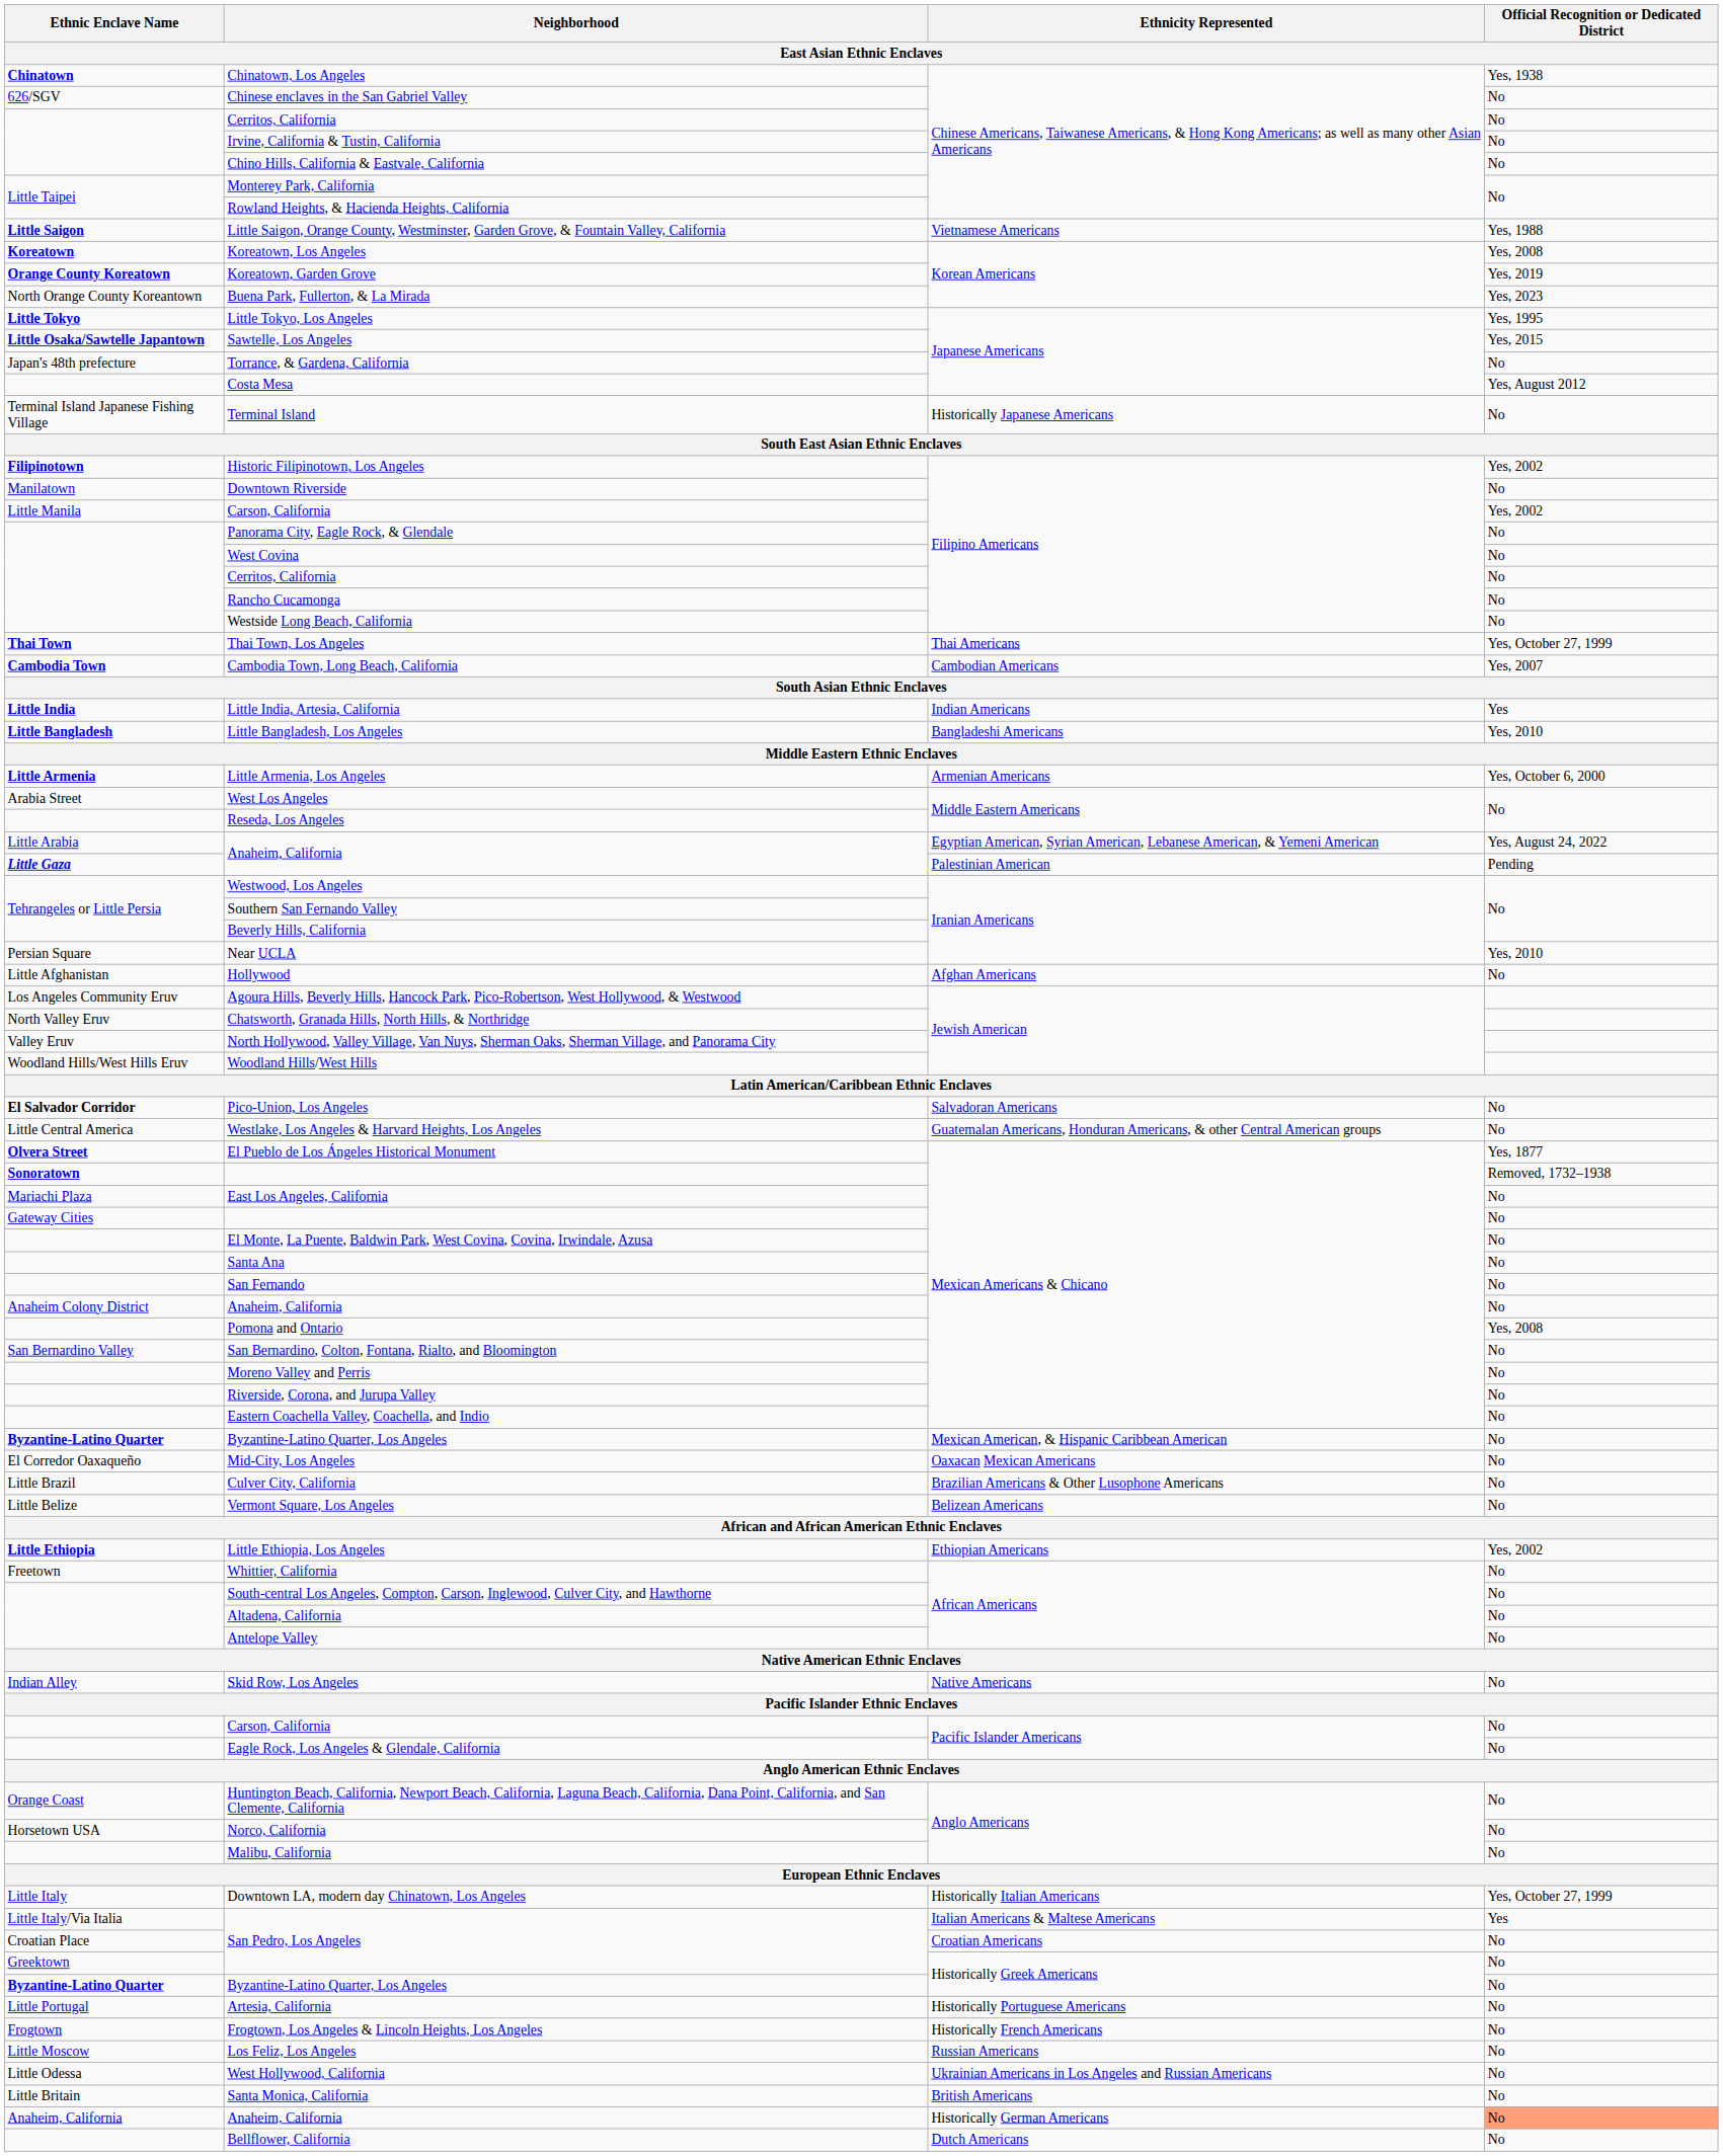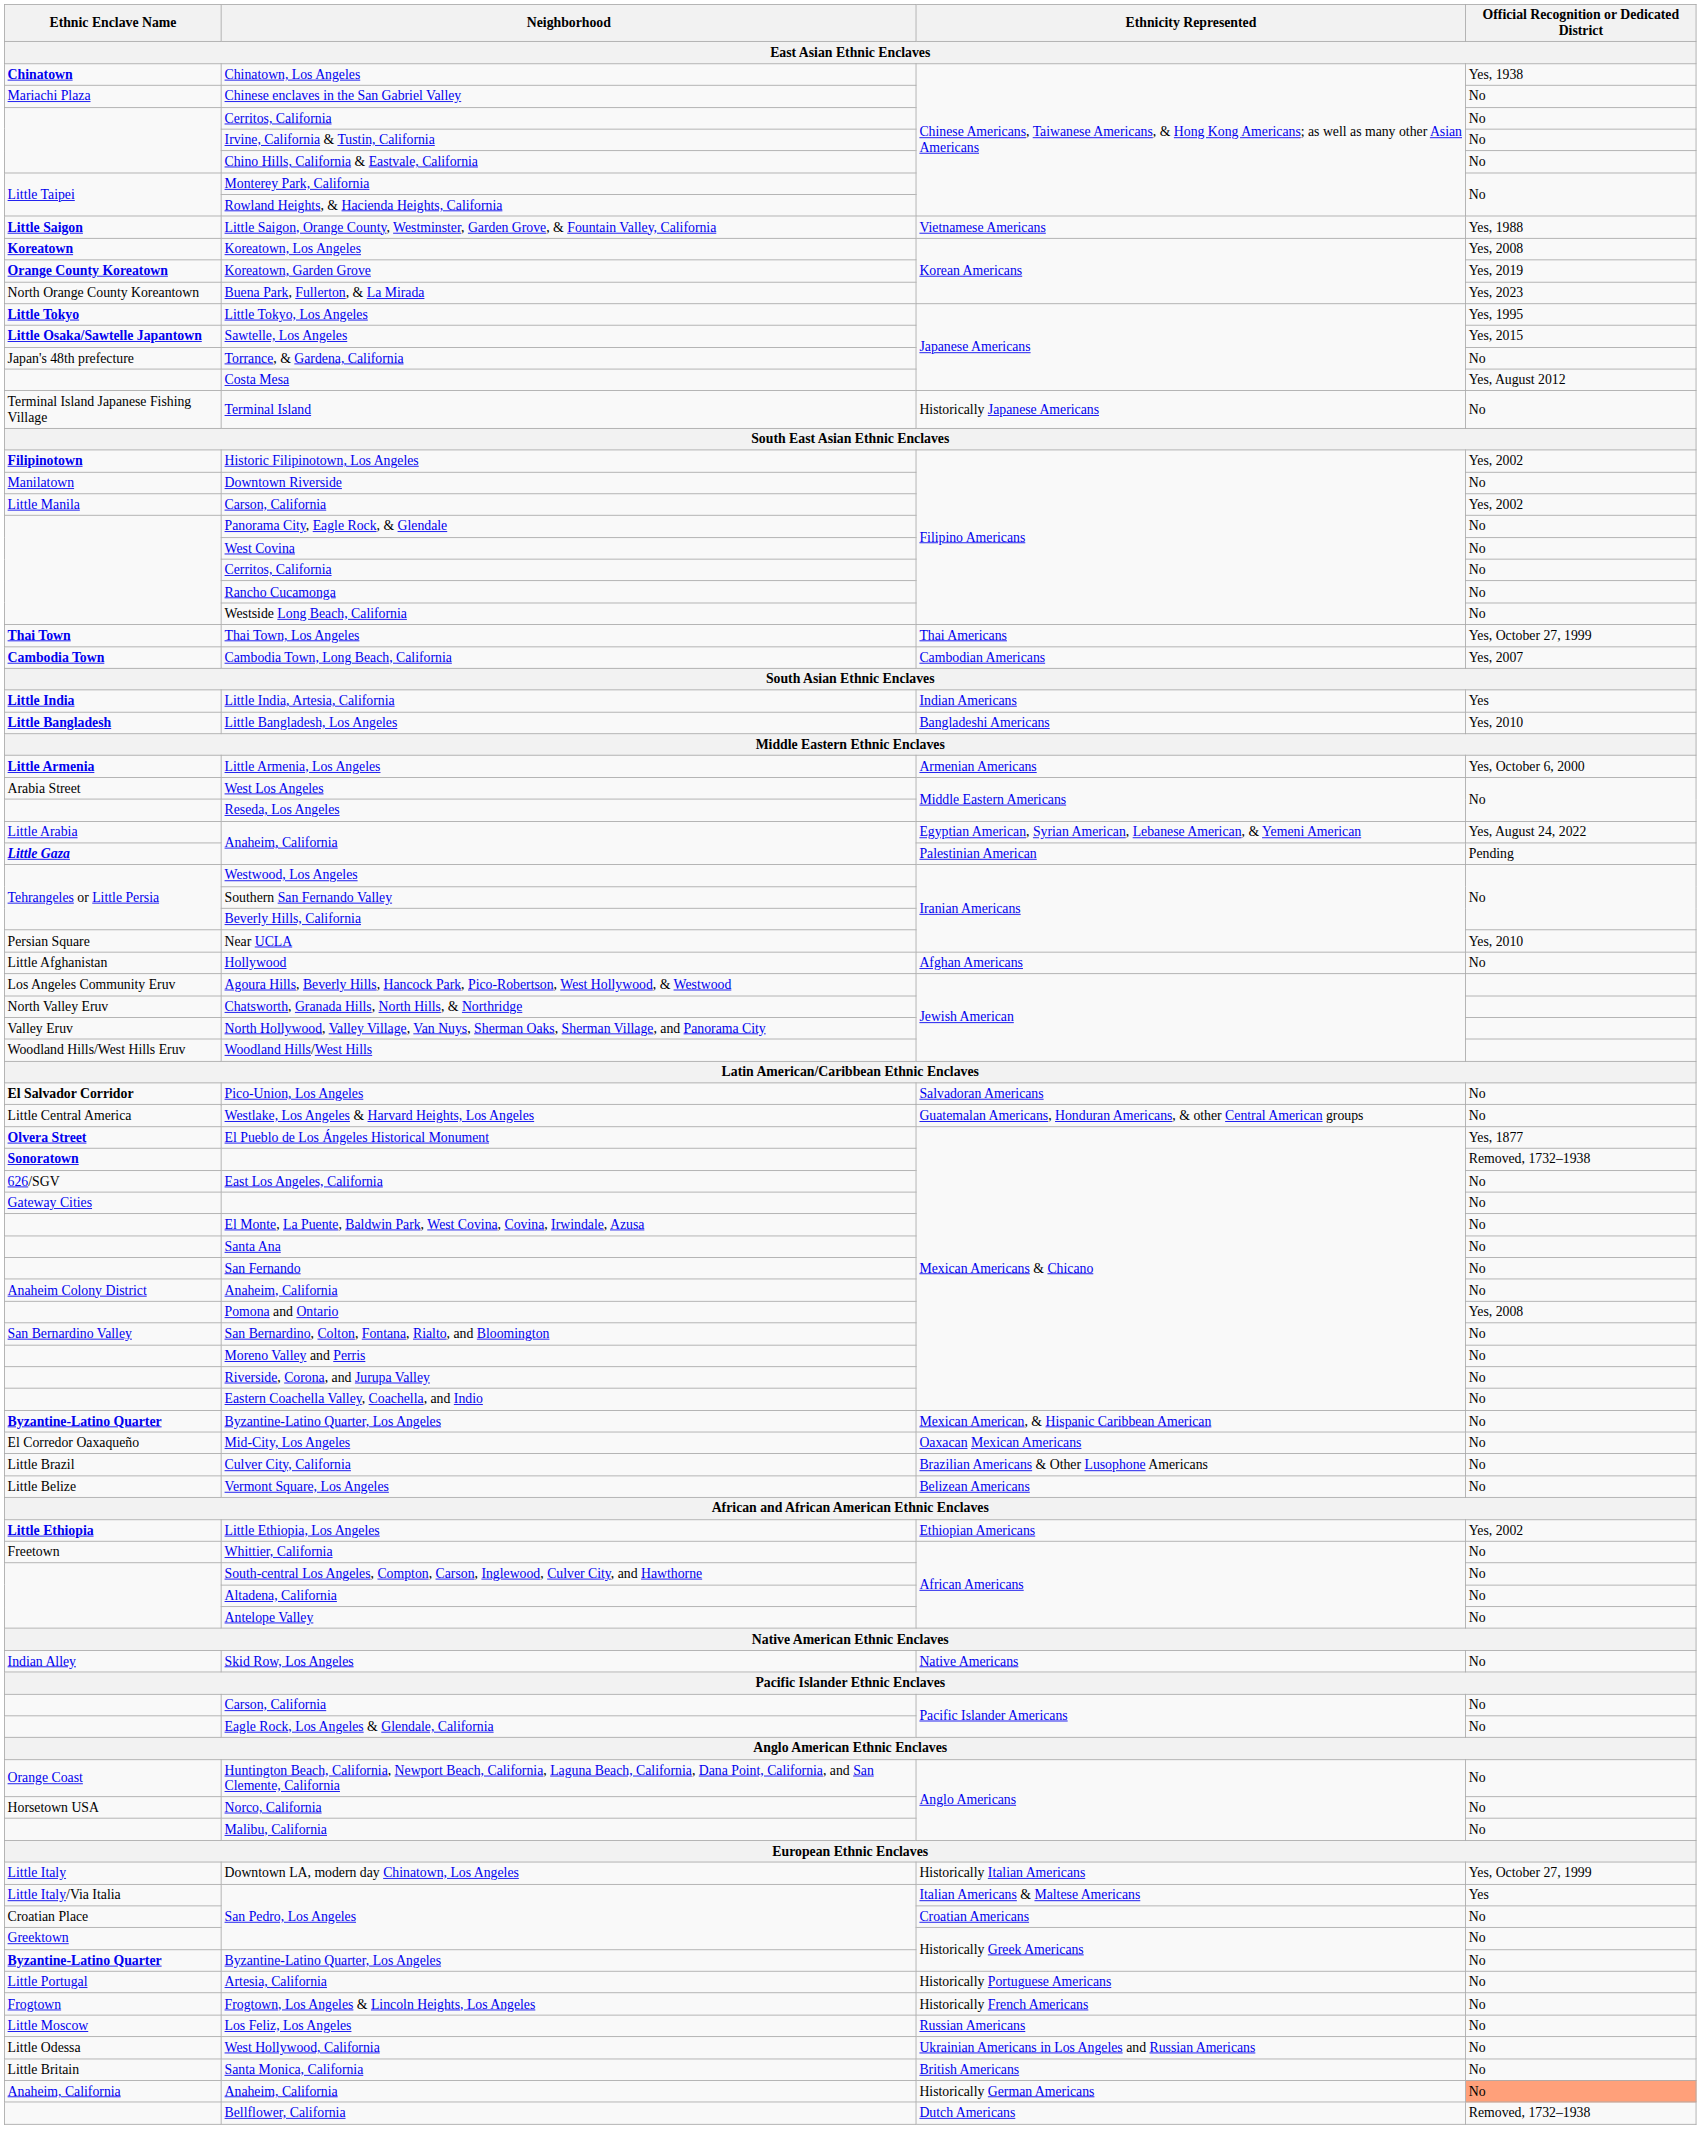Chinese enclaves in the San Gabriel Valley | Ethnic Enclave Name: 626/SGV -> Mariachi Plaza
East Los Angeles, California | Ethnic Enclave Name: Mariachi Plaza -> 626/SGV
Bellflower, California | Official Recognition or Dedicated District: No -> Removed, 1732–1938
